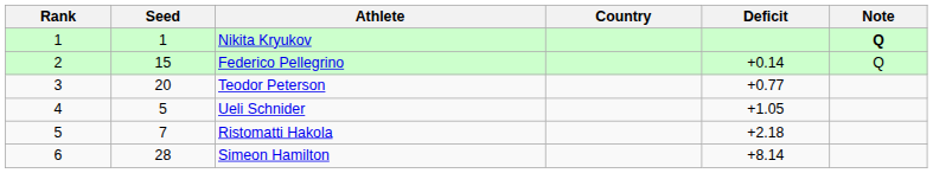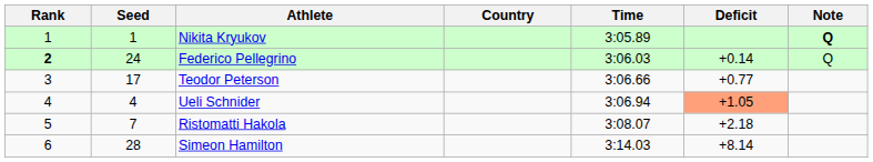+ column: Time | 3:05.89 | 3:06.03 | 3:06.66 | 3:06.94 | 3:08.07 | 3:14.03
Federico Pellegrino | Rank: normal -> bold
Federico Pellegrino | Seed: 15 -> 24
Teodor Peterson | Seed: 20 -> 17
Ueli Schnider | Seed: 5 -> 4
Ueli Schnider | Deficit: no background -> lightsalmon background
